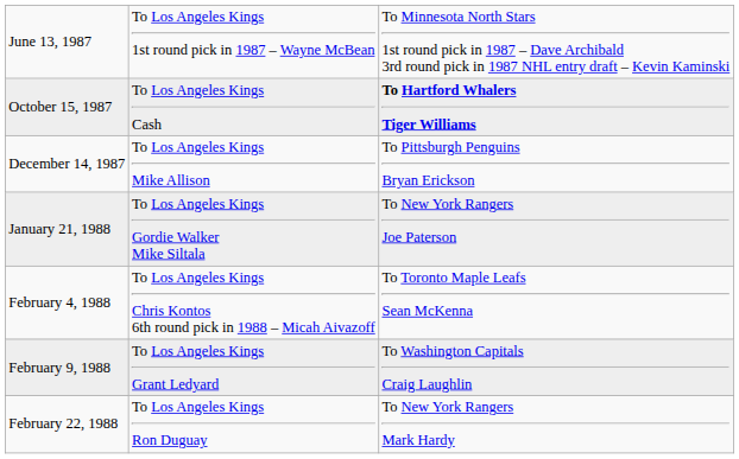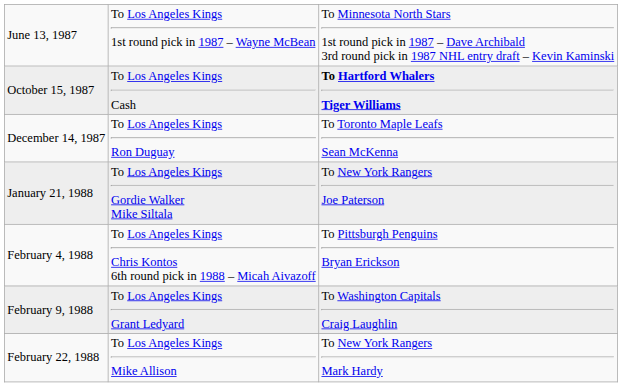December 14, 1987 | column 2: To Los Angeles Kings Mike Allison -> To Los Angeles Kings Ron Duguay
December 14, 1987 | column 3: To Pittsburgh Penguins Bryan Erickson -> To Toronto Maple Leafs Sean McKenna
February 4, 1988 | column 3: To Toronto Maple Leafs Sean McKenna -> To Pittsburgh Penguins Bryan Erickson
February 22, 1988 | column 2: To Los Angeles Kings Ron Duguay -> To Los Angeles Kings Mike Allison
